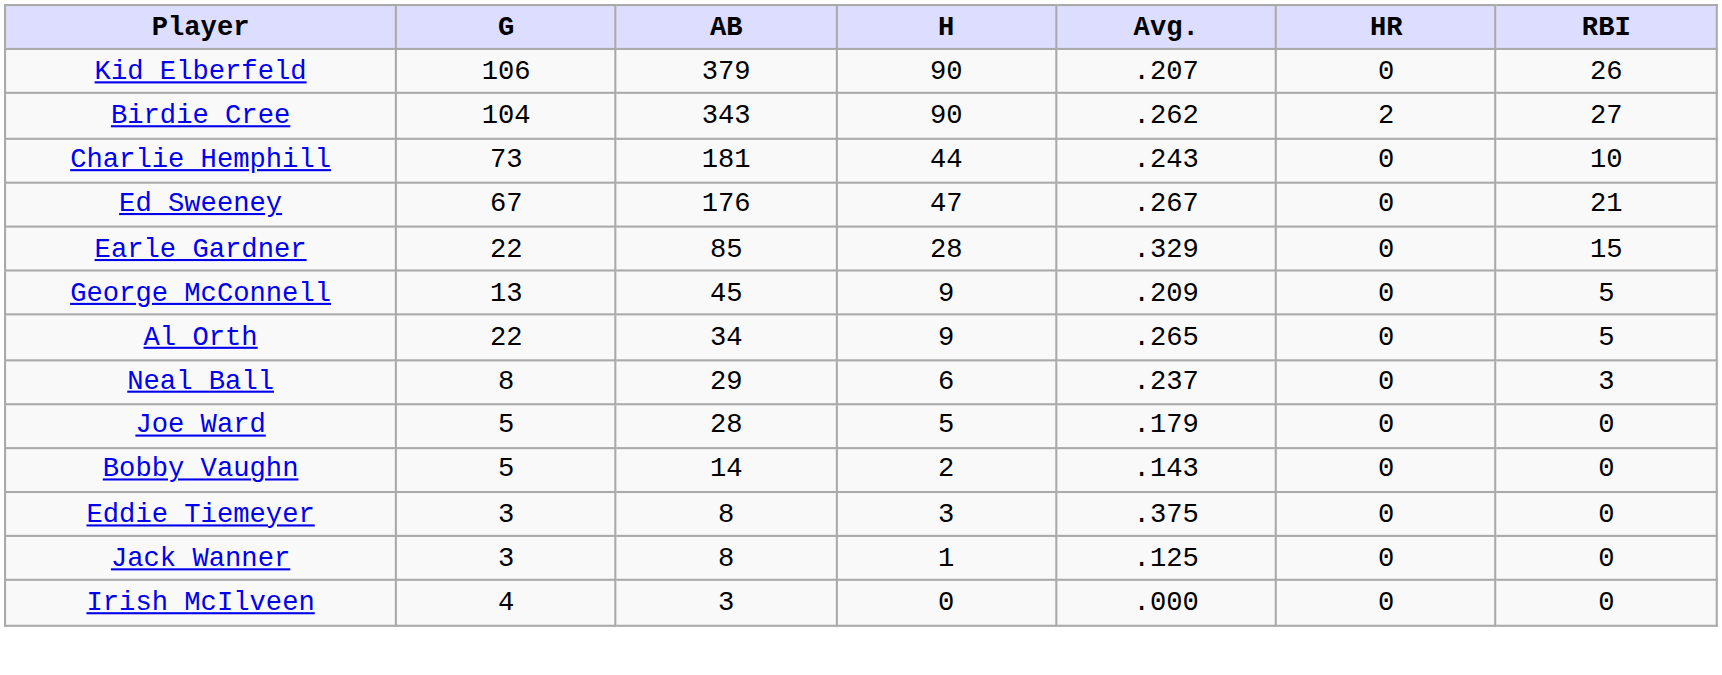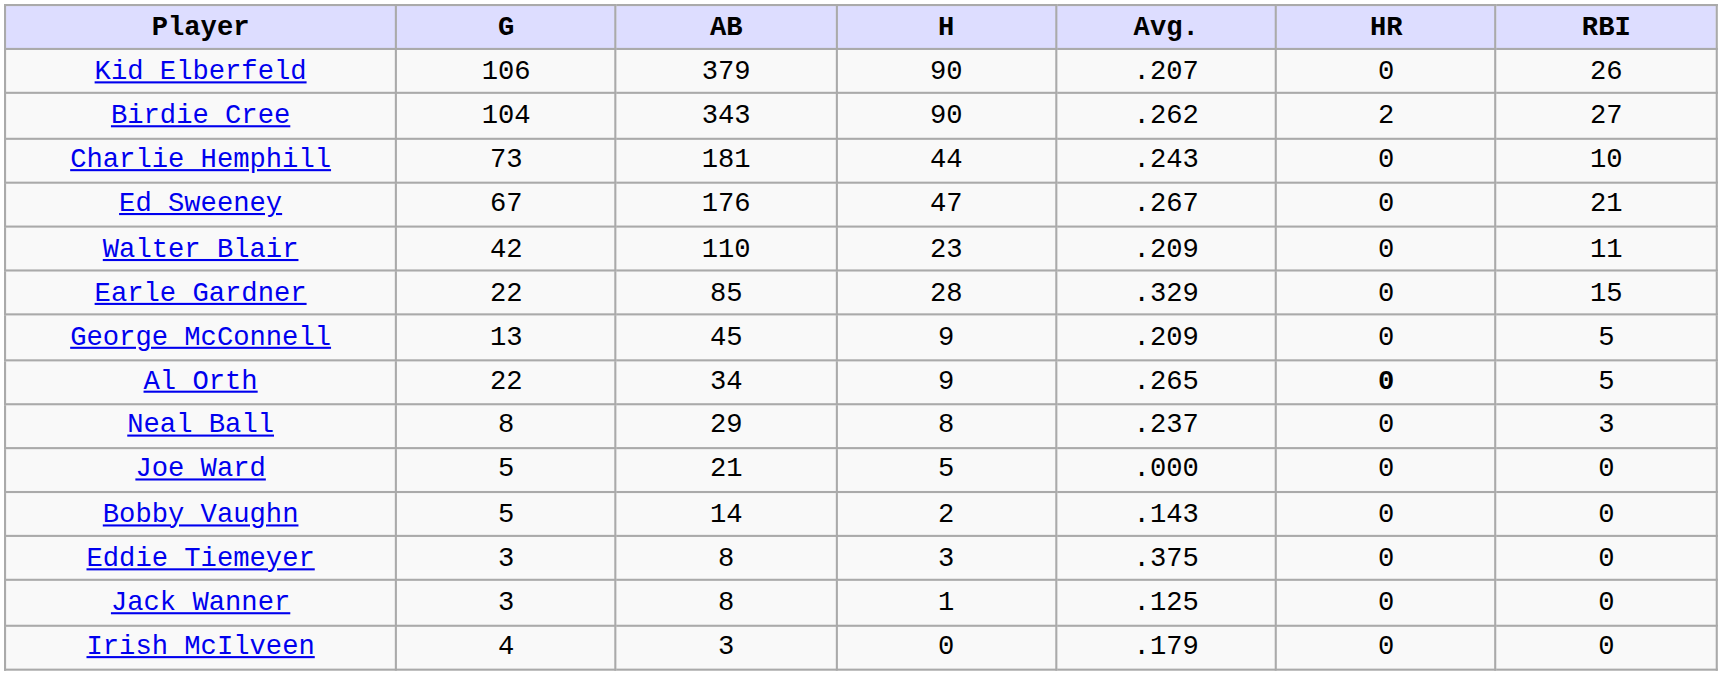+ row: Walter Blair | 42 | 110 | 23 | .209 | 0 | 11
Al Orth | HR: normal -> bold
Neal Ball | H: 6 -> 8
Joe Ward | AB: 28 -> 21
Joe Ward | Avg.: .179 -> .000
Irish McIlveen | Avg.: .000 -> .179
